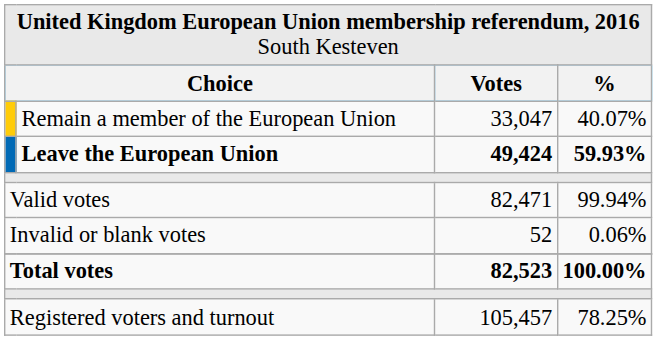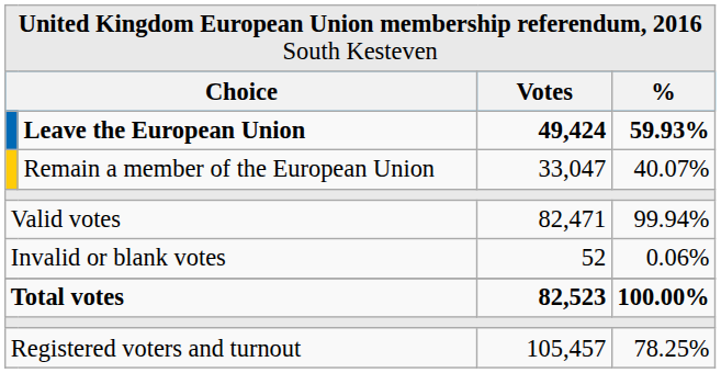rows swapped: Leave the European Union <-> Remain a member of the European Union
